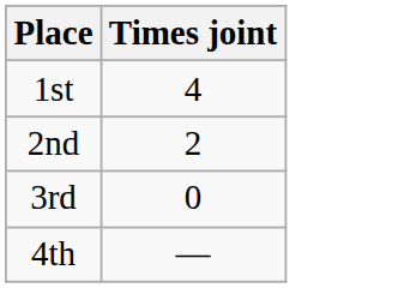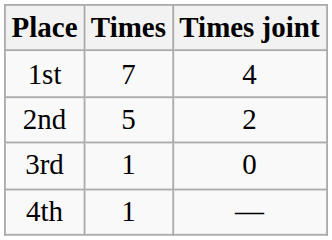+ column: Times | 7 | 5 | 1 | 1
